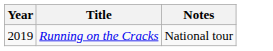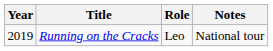+ column: Role | Leo
